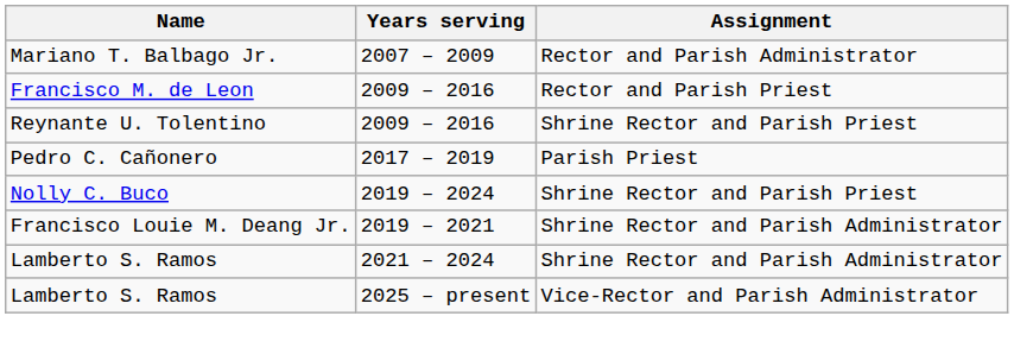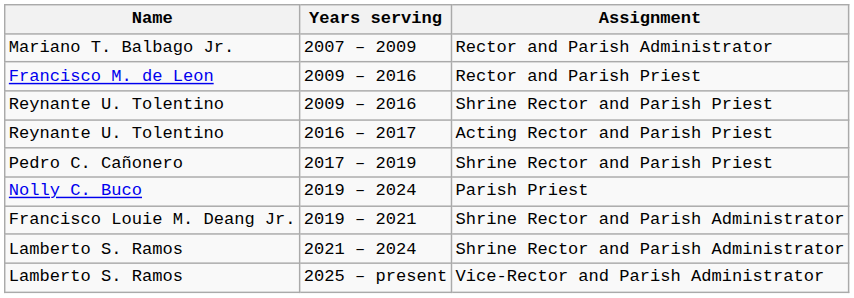+ row: Reynante U. Tolentino | 2016 – 2017 | Acting Rector and Parish Priest
2017 – 2019 | Assignment: Parish Priest -> Shrine Rector and Parish Priest
2019 – 2024 | Assignment: Shrine Rector and Parish Priest -> Parish Priest
